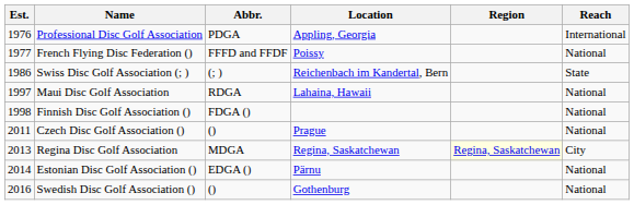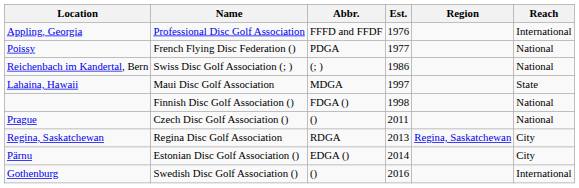columns swapped: Est. <-> Location
Professional Disc Golf Association | Abbr.: PDGA -> FFFD and FFDF
French Flying Disc Federation () | Abbr.: FFFD and FFDF -> PDGA
Swiss Disc Golf Association (; ) | Reach: State -> National
Maui Disc Golf Association | Abbr.: RDGA -> MDGA
Maui Disc Golf Association | Reach: National -> State
Regina Disc Golf Association | Abbr.: MDGA -> RDGA
Regina Disc Golf Association | Region: lightyellow background -> no background
Estonian Disc Golf Association () | Reach: National -> City
Swedish Disc Golf Association () | Reach: National -> International
